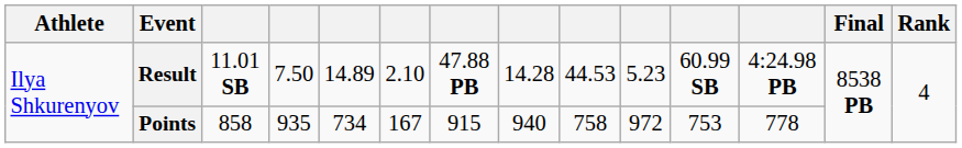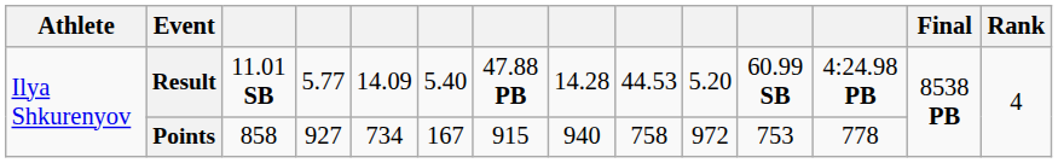Result | column 4: 7.50 -> 5.77
Result | column 5: 14.89 -> 14.09
Result | column 6: 2.10 -> 5.40
Result | column 10: 5.23 -> 5.20
Points | column 4: 935 -> 927
